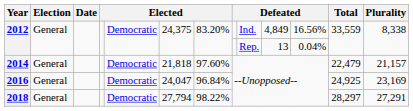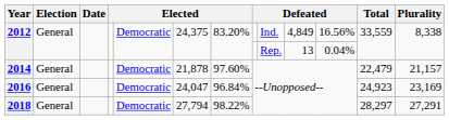2014 | column 6: 21,818 -> 21,878
2016 | Total: 24,925 -> 24,923
